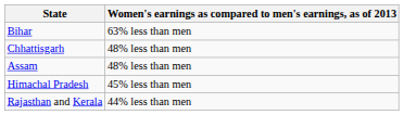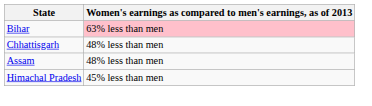Bihar | Women's earnings as compared to men's earnings, as of 2013: no background -> pink background
- row: Rajasthan and Kerala | 44% less than men
